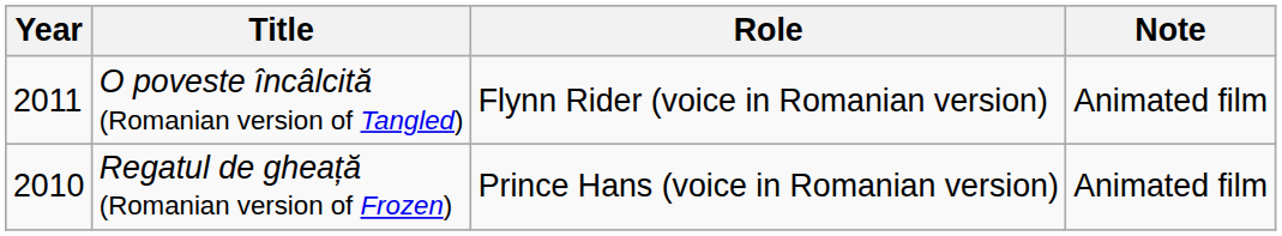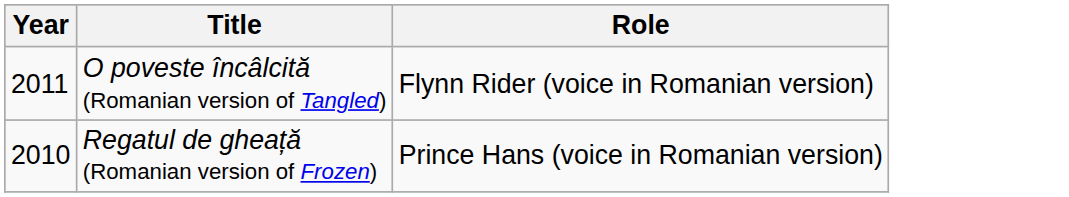- column: Note | Animated film | Animated film
